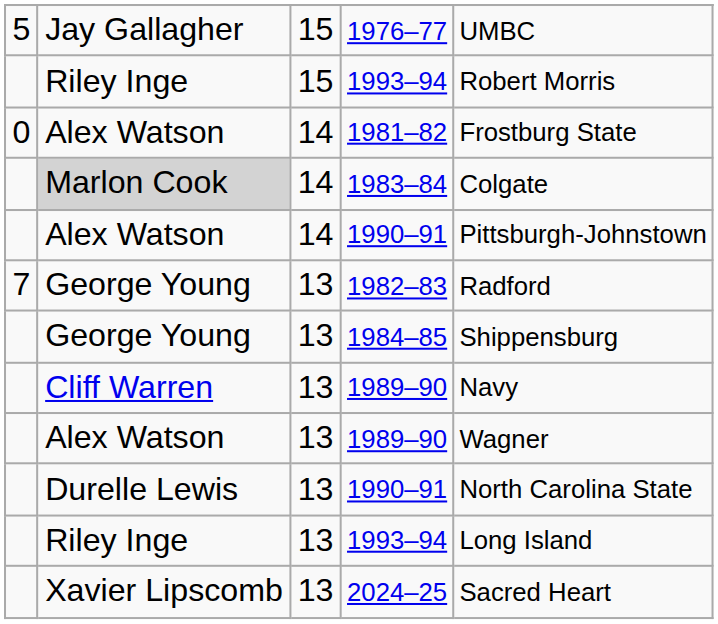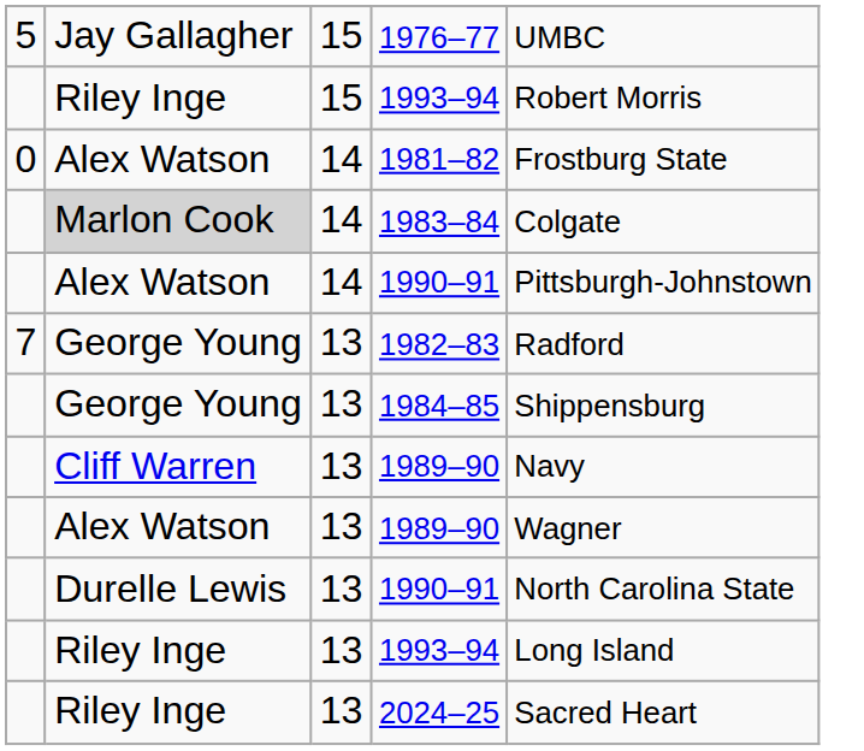2024–25 | column 2: Xavier Lipscomb -> Riley Inge
